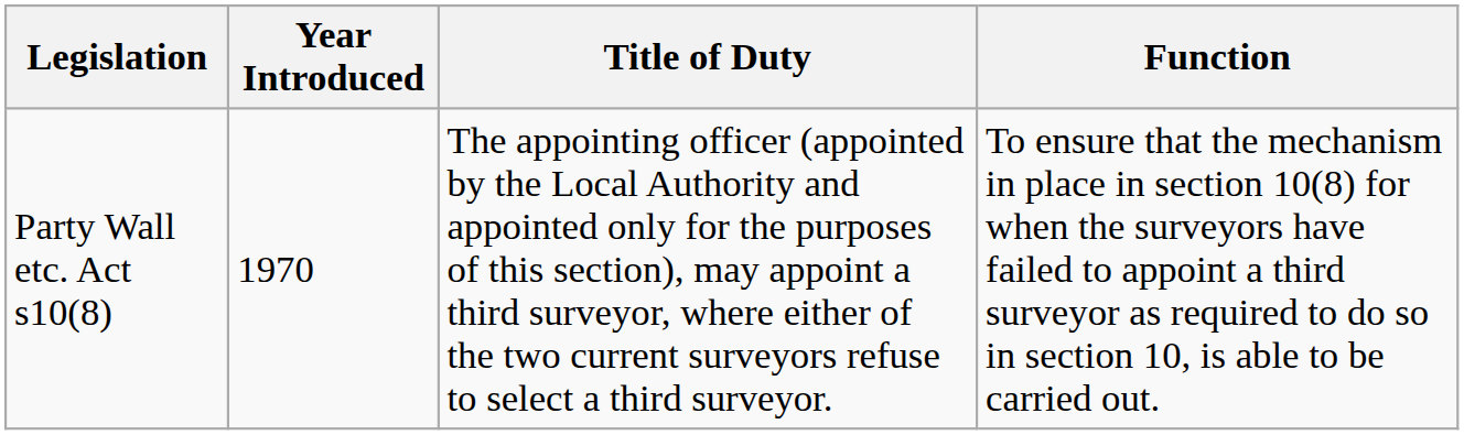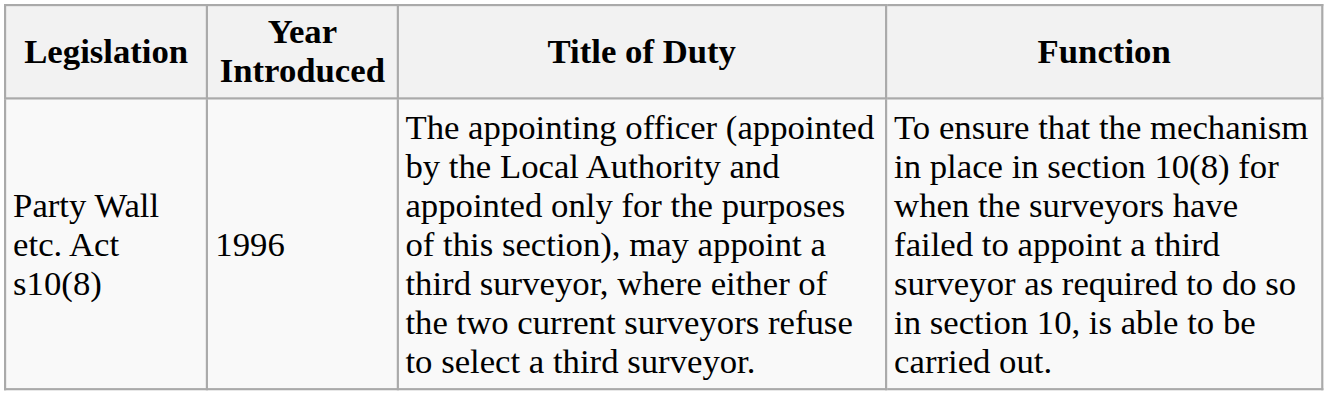Party Wall etc. Act s10(8) | Year Introduced: 1970 -> 1996
